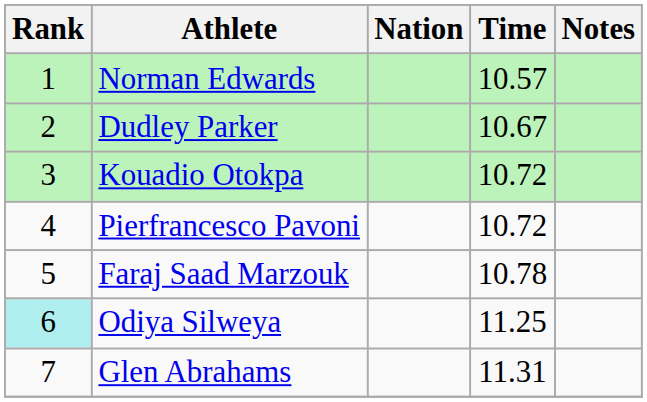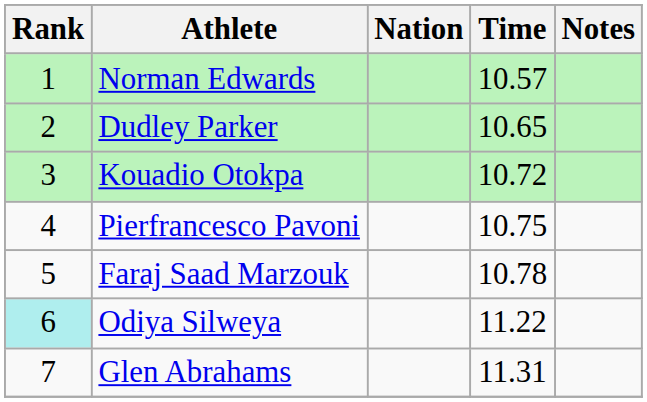Dudley Parker | Time: 10.67 -> 10.65
Pierfrancesco Pavoni | Time: 10.72 -> 10.75
Odiya Silweya | Time: 11.25 -> 11.22
